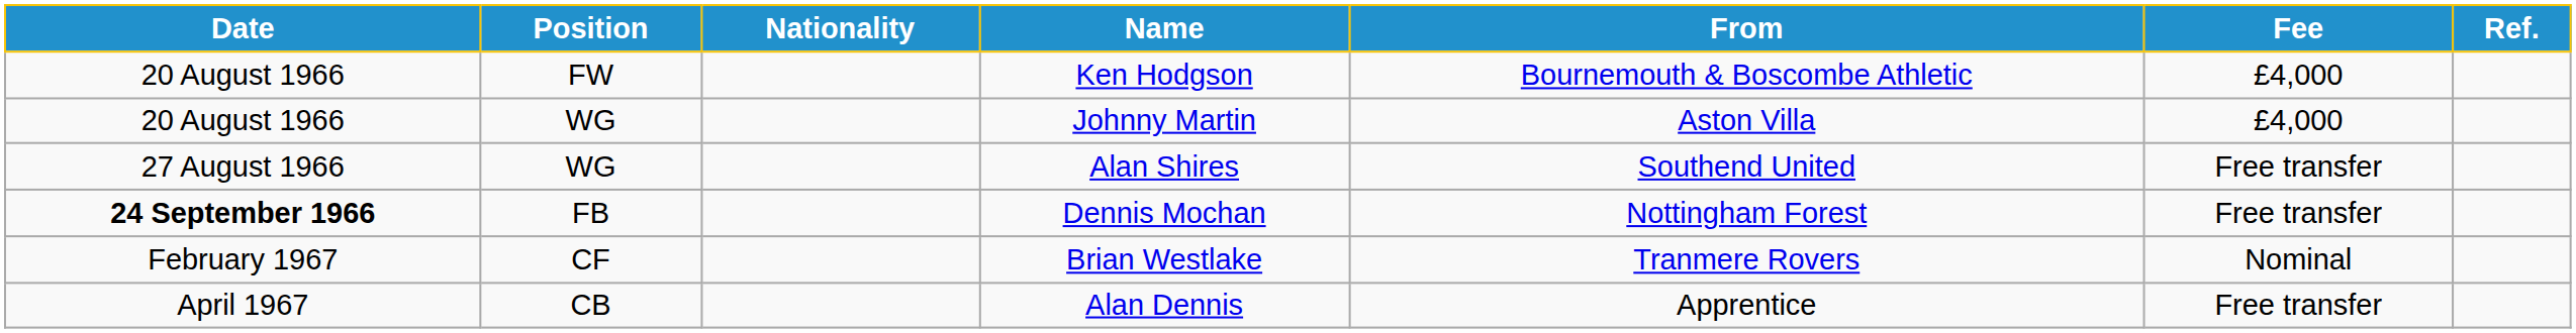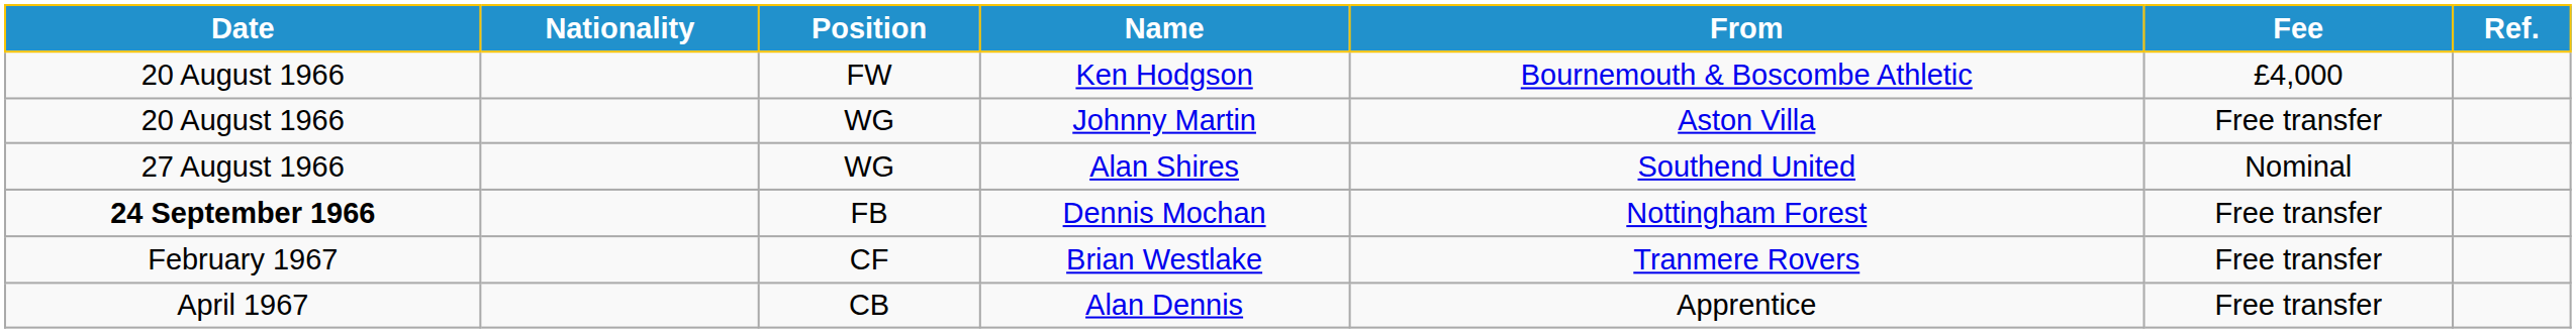columns swapped: Position <-> Nationality
Johnny Martin | Fee: £4,000 -> Free transfer
Alan Shires | Fee: Free transfer -> Nominal
Brian Westlake | Fee: Nominal -> Free transfer
